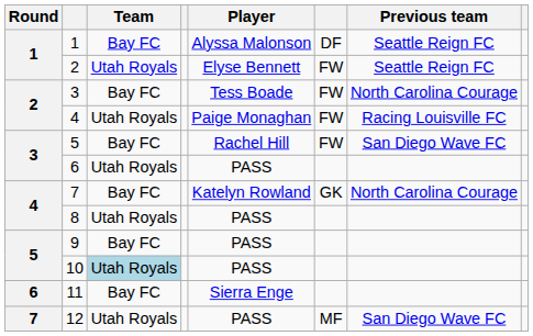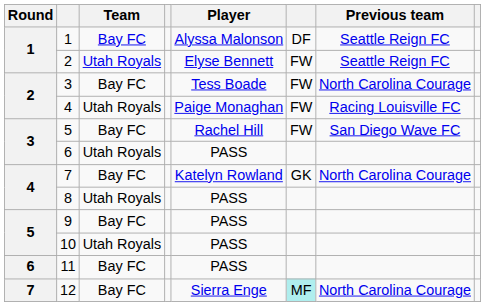10 | Team: lightblue background -> no background
11 | Player: Sierra Enge -> PASS
12 | Team: Utah Royals -> Bay FC
12 | Player: PASS -> Sierra Enge
12 | column 6: no background -> paleturquoise background
12 | Previous team: San Diego Wave FC -> North Carolina Courage
